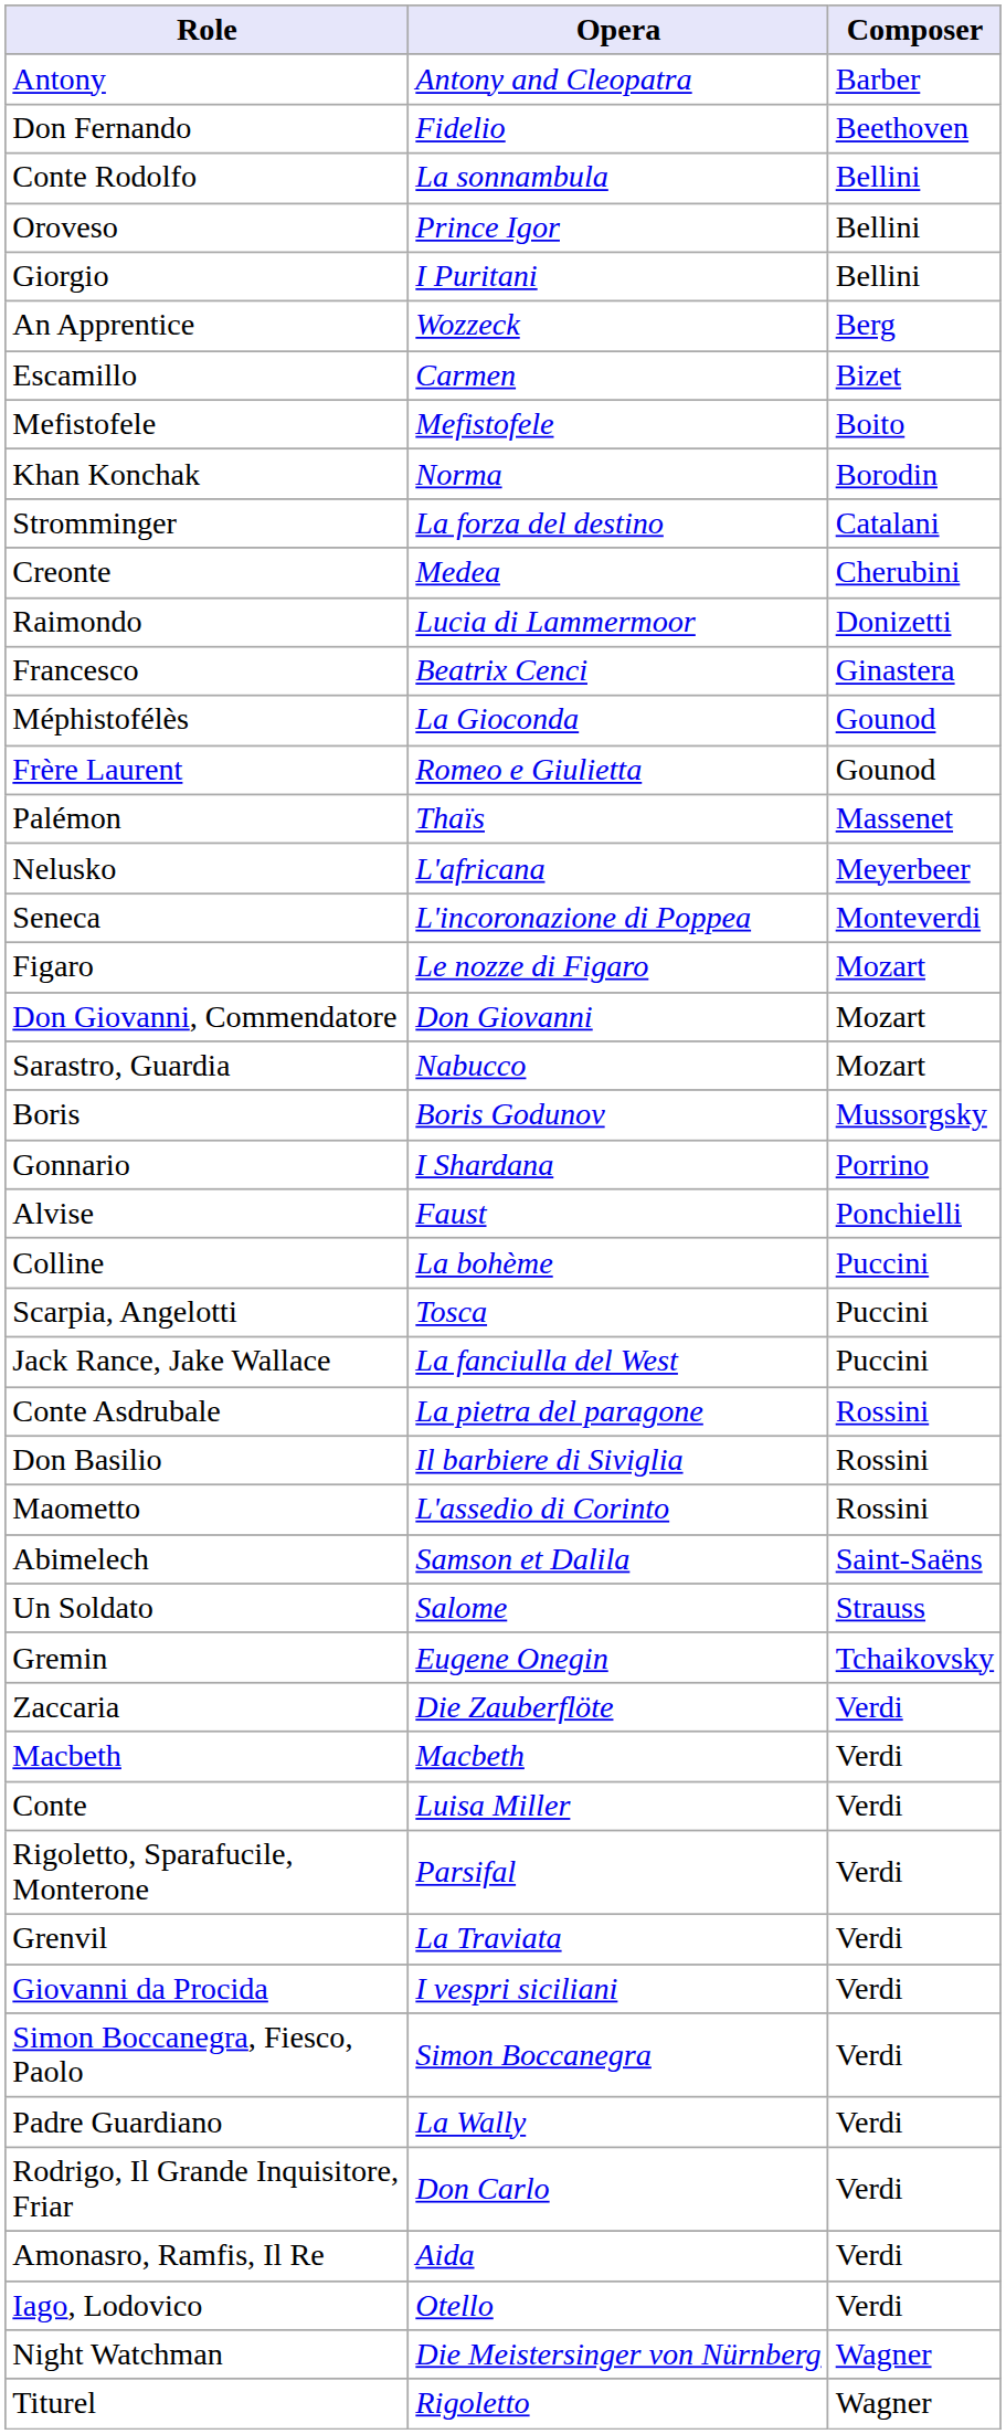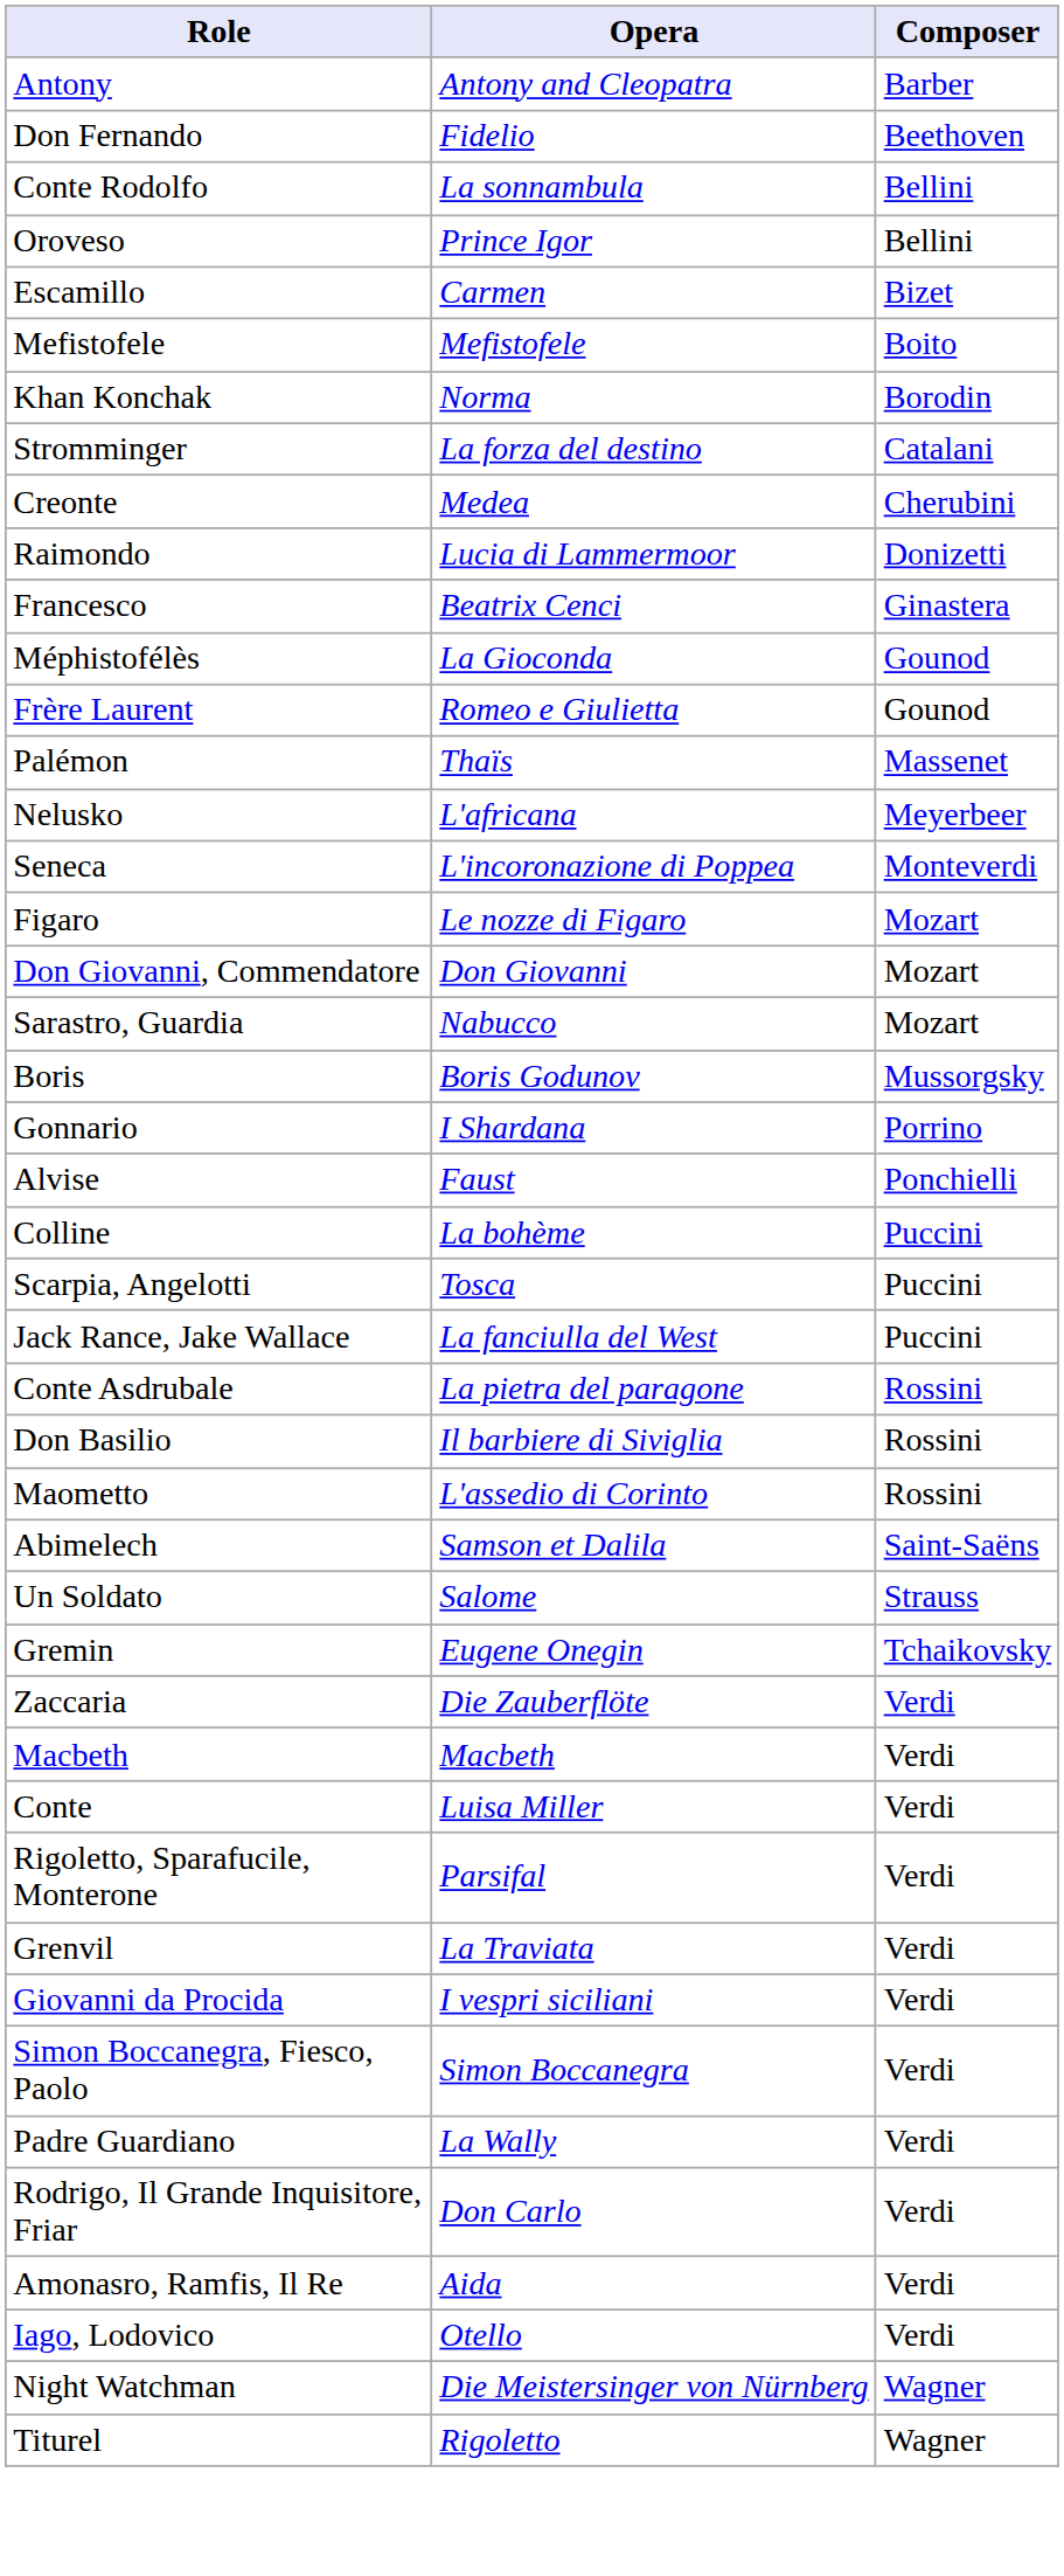- row: Giorgio | I Puritani | Bellini
- row: An Apprentice | Wozzeck | Berg
